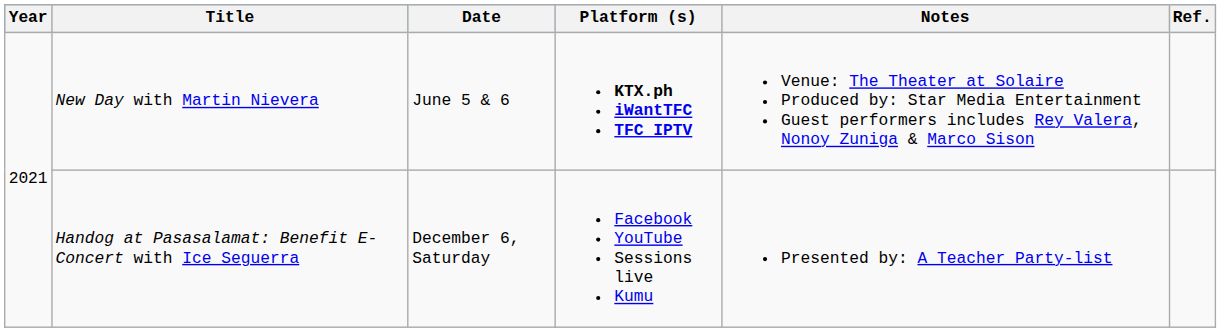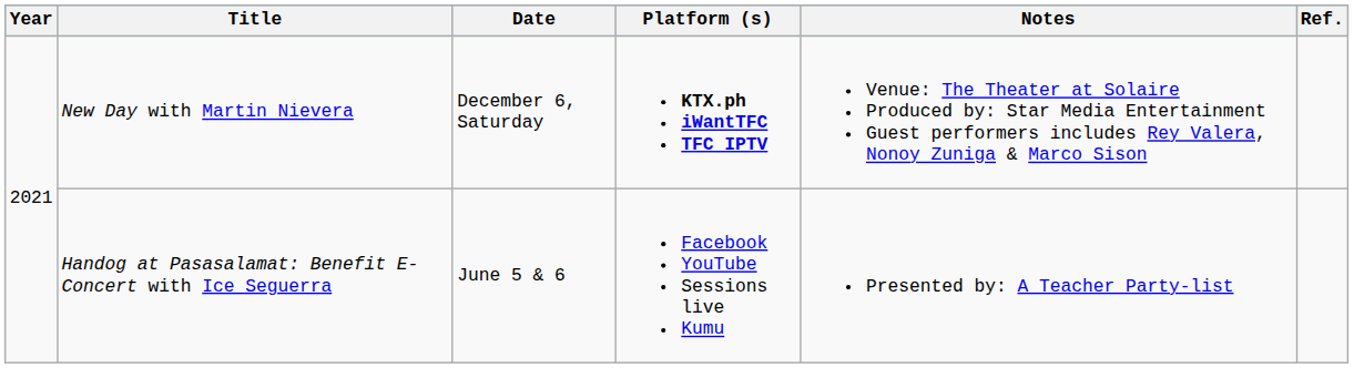New Day with Martin Nievera | Date: June 5 & 6 -> December 6, Saturday
Handog at Pasasalamat: Benefit E-Concert with Ice Seguerra | Date: December 6, Saturday -> June 5 & 6
